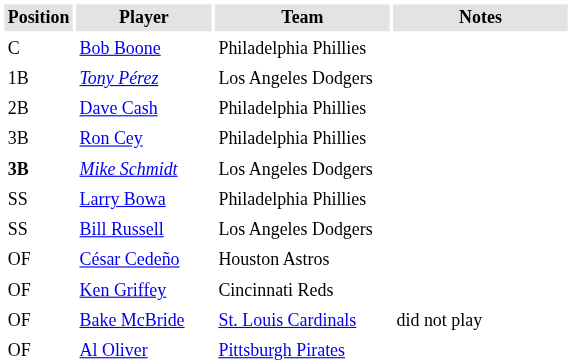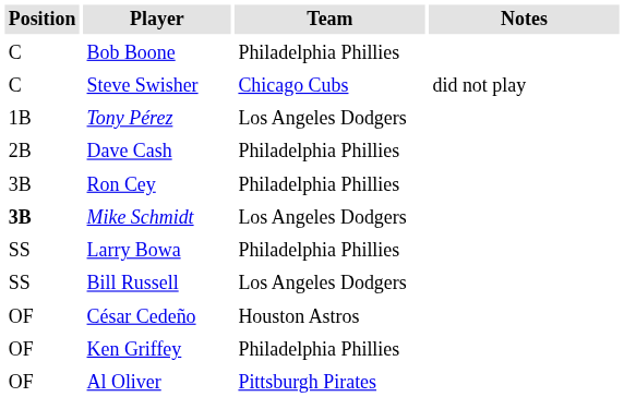+ row: C | Steve Swisher | Chicago Cubs | did not play
Ken Griffey | Team: Cincinnati Reds -> Philadelphia Phillies
- row: OF | Bake McBride | St. Louis Cardinals | did not play
